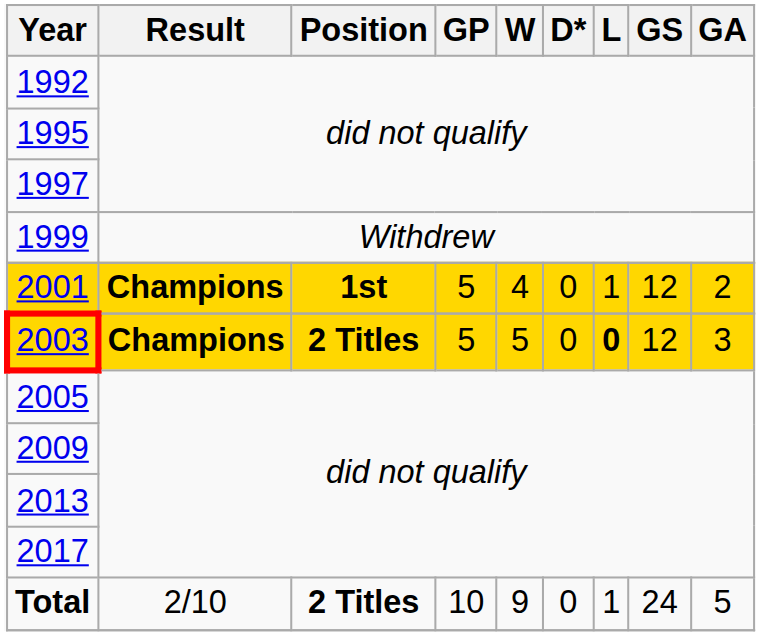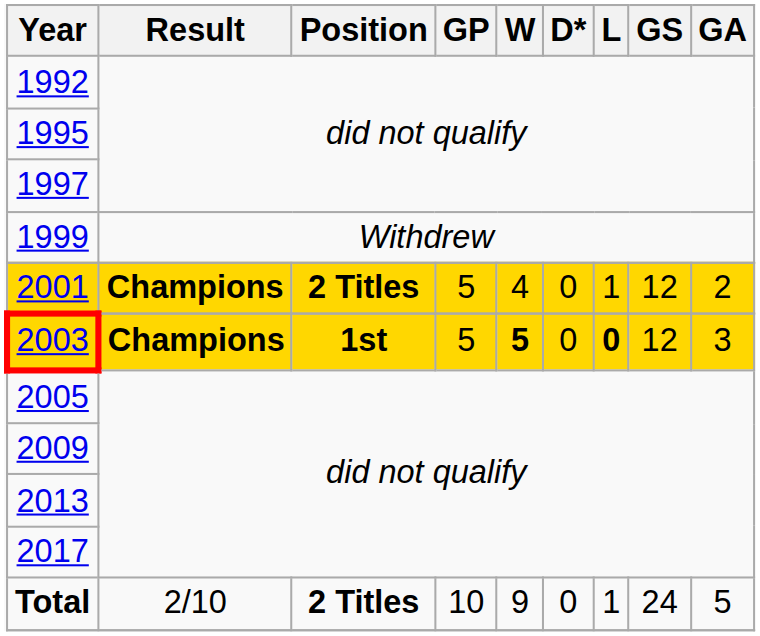2001 | Position: 1st -> 2 Titles
2003 | Position: 2 Titles -> 1st
2003 | W: normal -> bold
